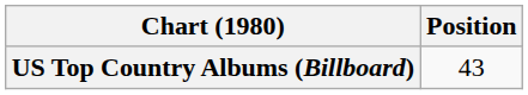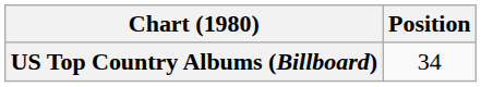US Top Country Albums (Billboard) | Position: 43 -> 34
